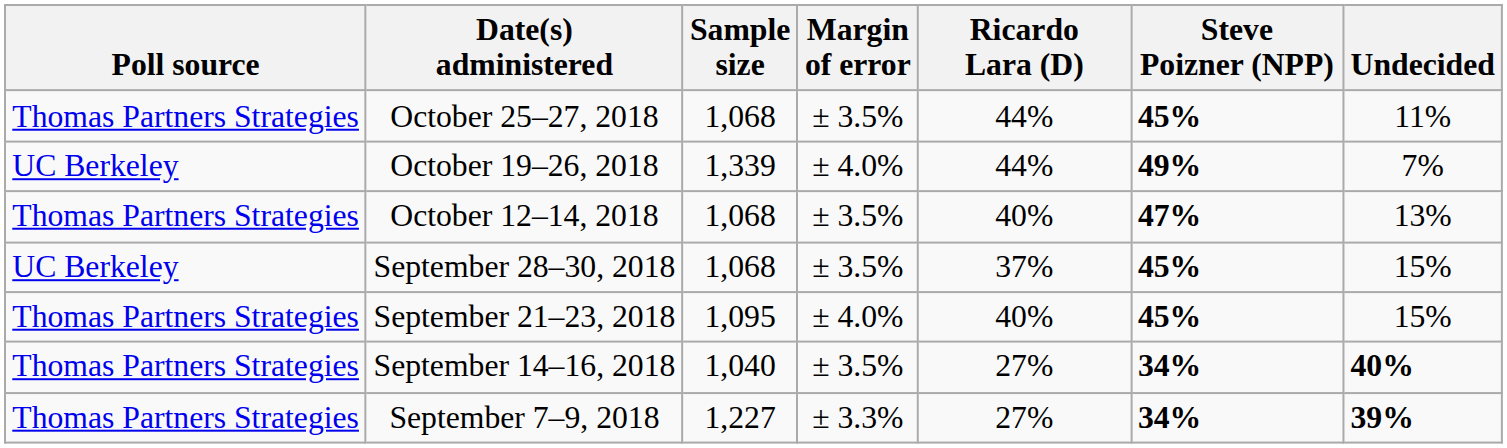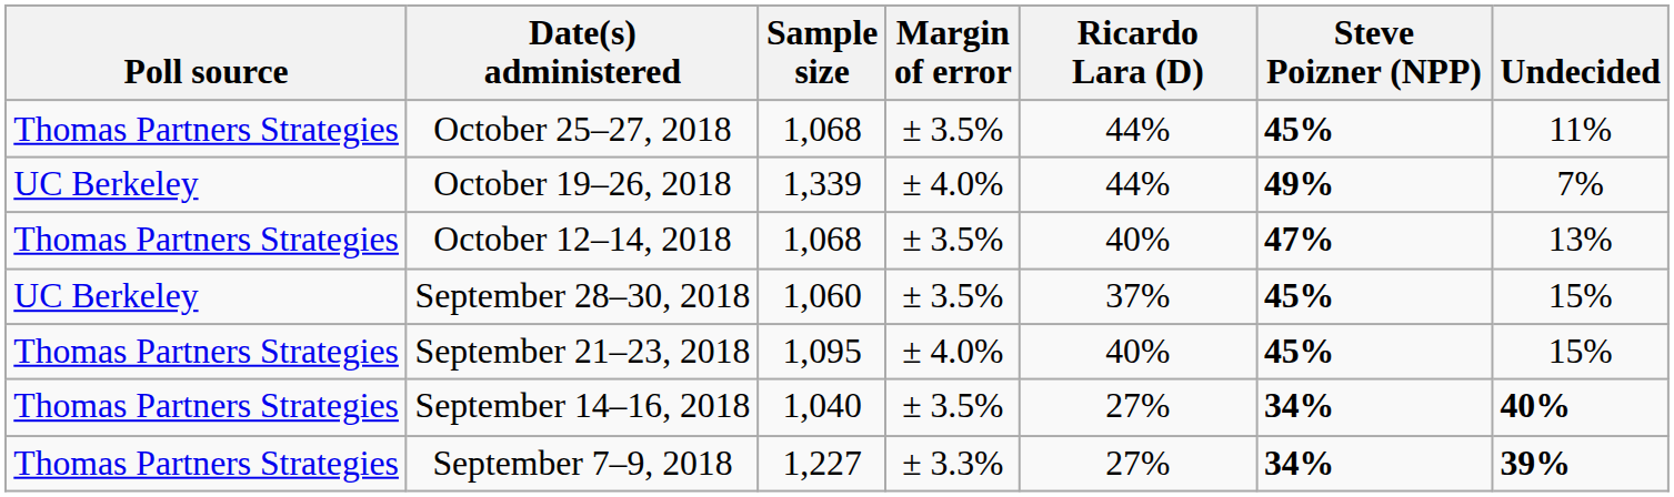September 28–30, 2018 | Sample size: 1,068 -> 1,060
